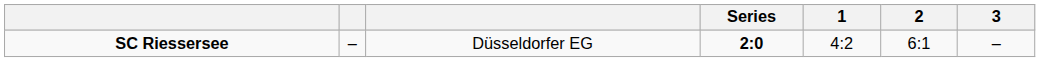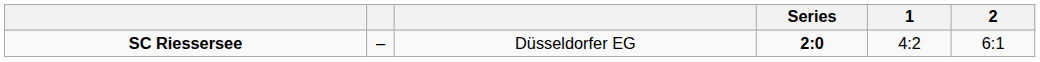- column: 3 | –
